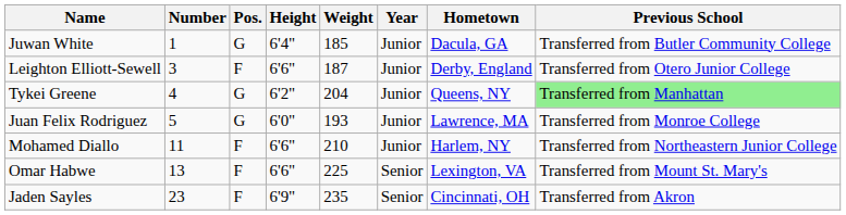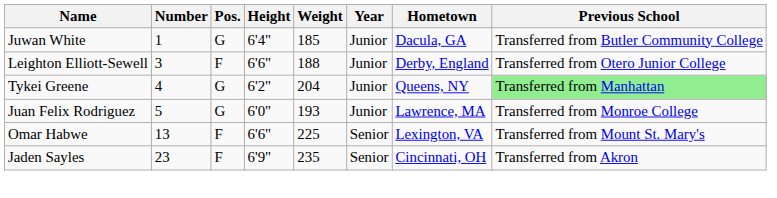Leighton Elliott-Sewell | Weight: 187 -> 188
- row: Mohamed Diallo | 11 | F | 6'6" | 210 | Junior | Harlem, NY | Transferred from Northeastern Junior College
